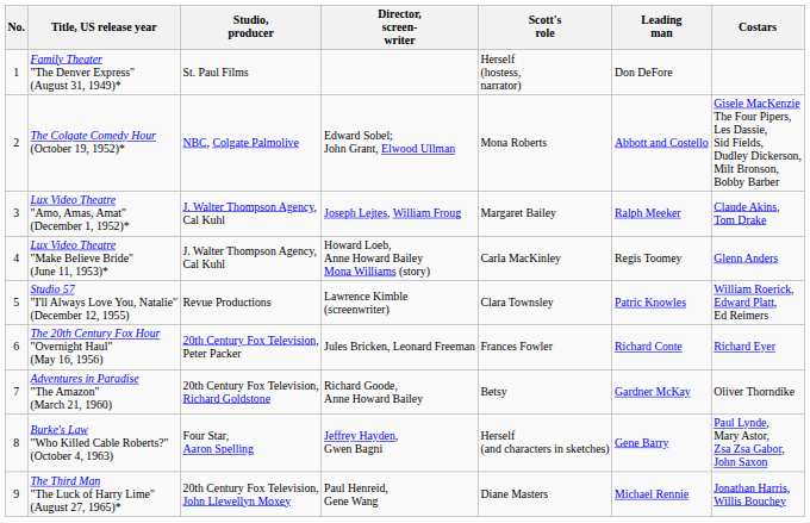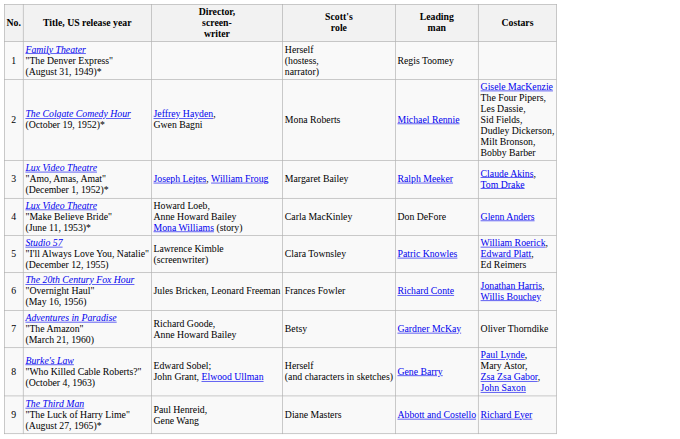- column: Studio, producer | St. Paul Films | NBC, Colgate Palmolive | J. Walter Thompson Agency, Cal Kuhl | J. Walter Thompson Agency, Cal Kuhl | Revue Productions | 20th Century Fox Television, Peter Packer | 20th Century Fox Television, Richard Goldstone | Four Star, Aaron Spelling | 20th Century Fox Television, John Llewellyn Moxey
Family Theater "The Denver Express" (August 31, 1949)* | Leading man: Don DeFore -> Regis Toomey
The Colgate Comedy Hour (October 19, 1952)* | Director, screen- writer: Edward Sobel; John Grant, Elwood Ullman -> Jeffrey Hayden, Gwen Bagni
The Colgate Comedy Hour (October 19, 1952)* | Leading man: Abbott and Costello -> Michael Rennie
Lux Video Theatre "Make Believe Bride" (June 11, 1953)* | Leading man: Regis Toomey -> Don DeFore
The 20th Century Fox Hour "Overnight Haul" (May 16, 1956) | Costars: Richard Eyer -> Jonathan Harris, Willis Bouchey
Burke's Law "Who Killed Cable Roberts?" (October 4, 1963) | Director, screen- writer: Jeffrey Hayden, Gwen Bagni -> Edward Sobel; John Grant, Elwood Ullman
The Third Man "The Luck of Harry Lime" (August 27, 1965)* | Leading man: Michael Rennie -> Abbott and Costello
The Third Man "The Luck of Harry Lime" (August 27, 1965)* | Costars: Jonathan Harris, Willis Bouchey -> Richard Eyer
